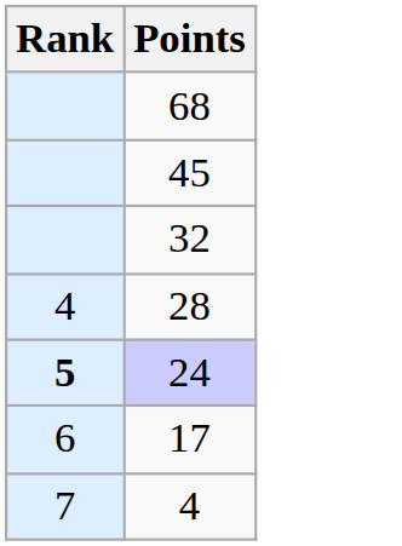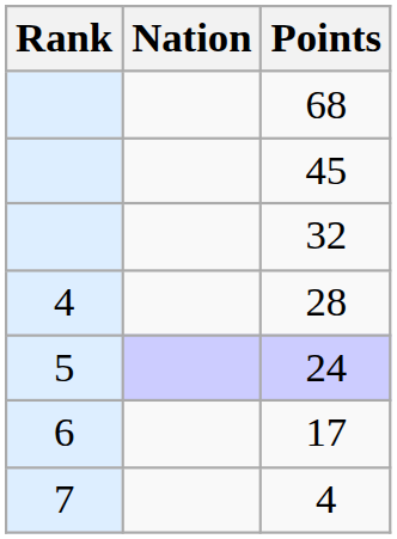+ column: Nation
24 | Rank: bold -> normal
